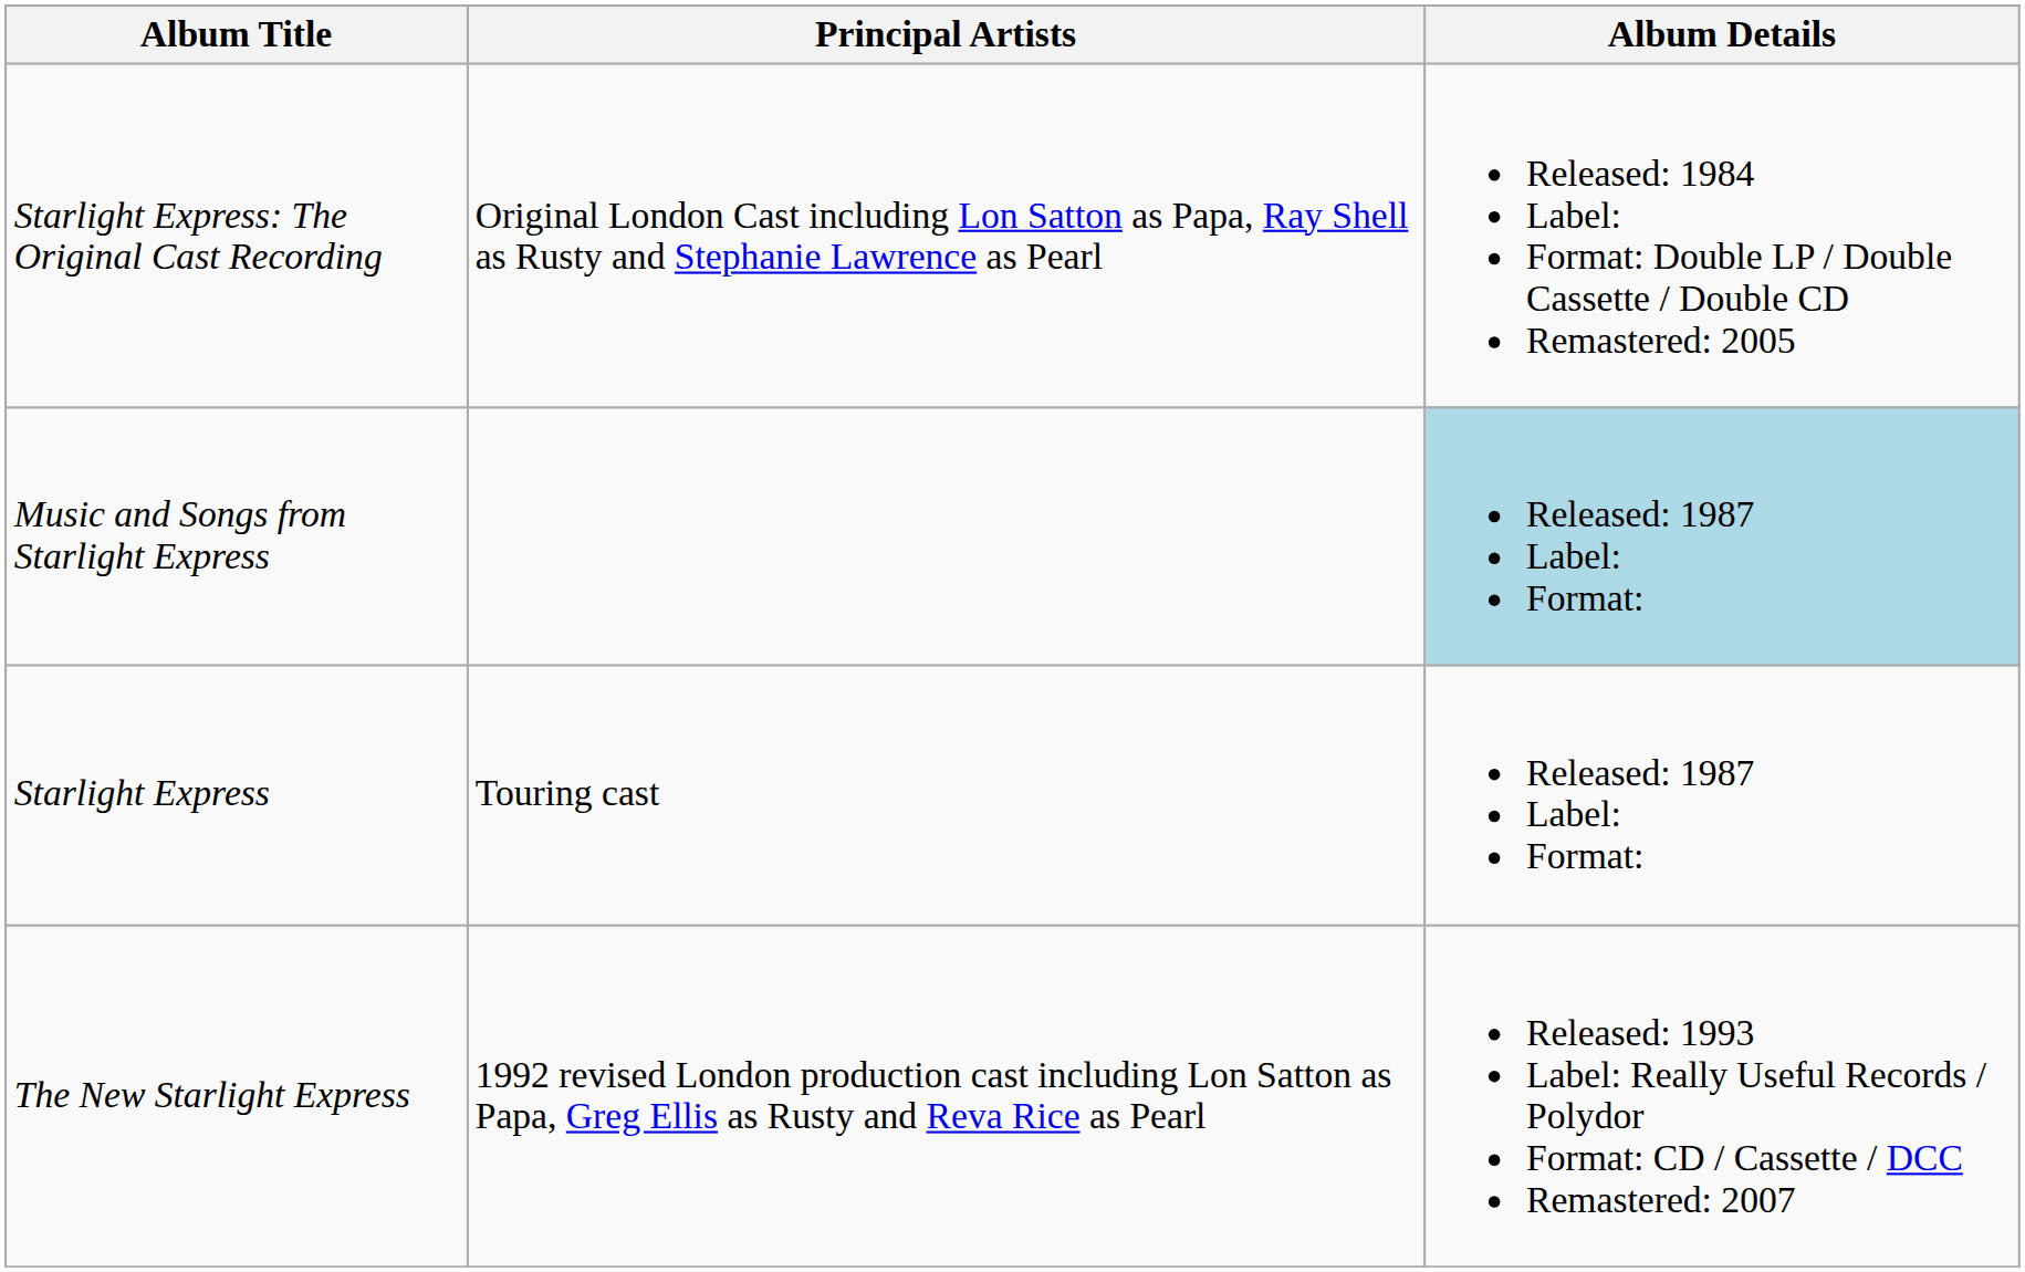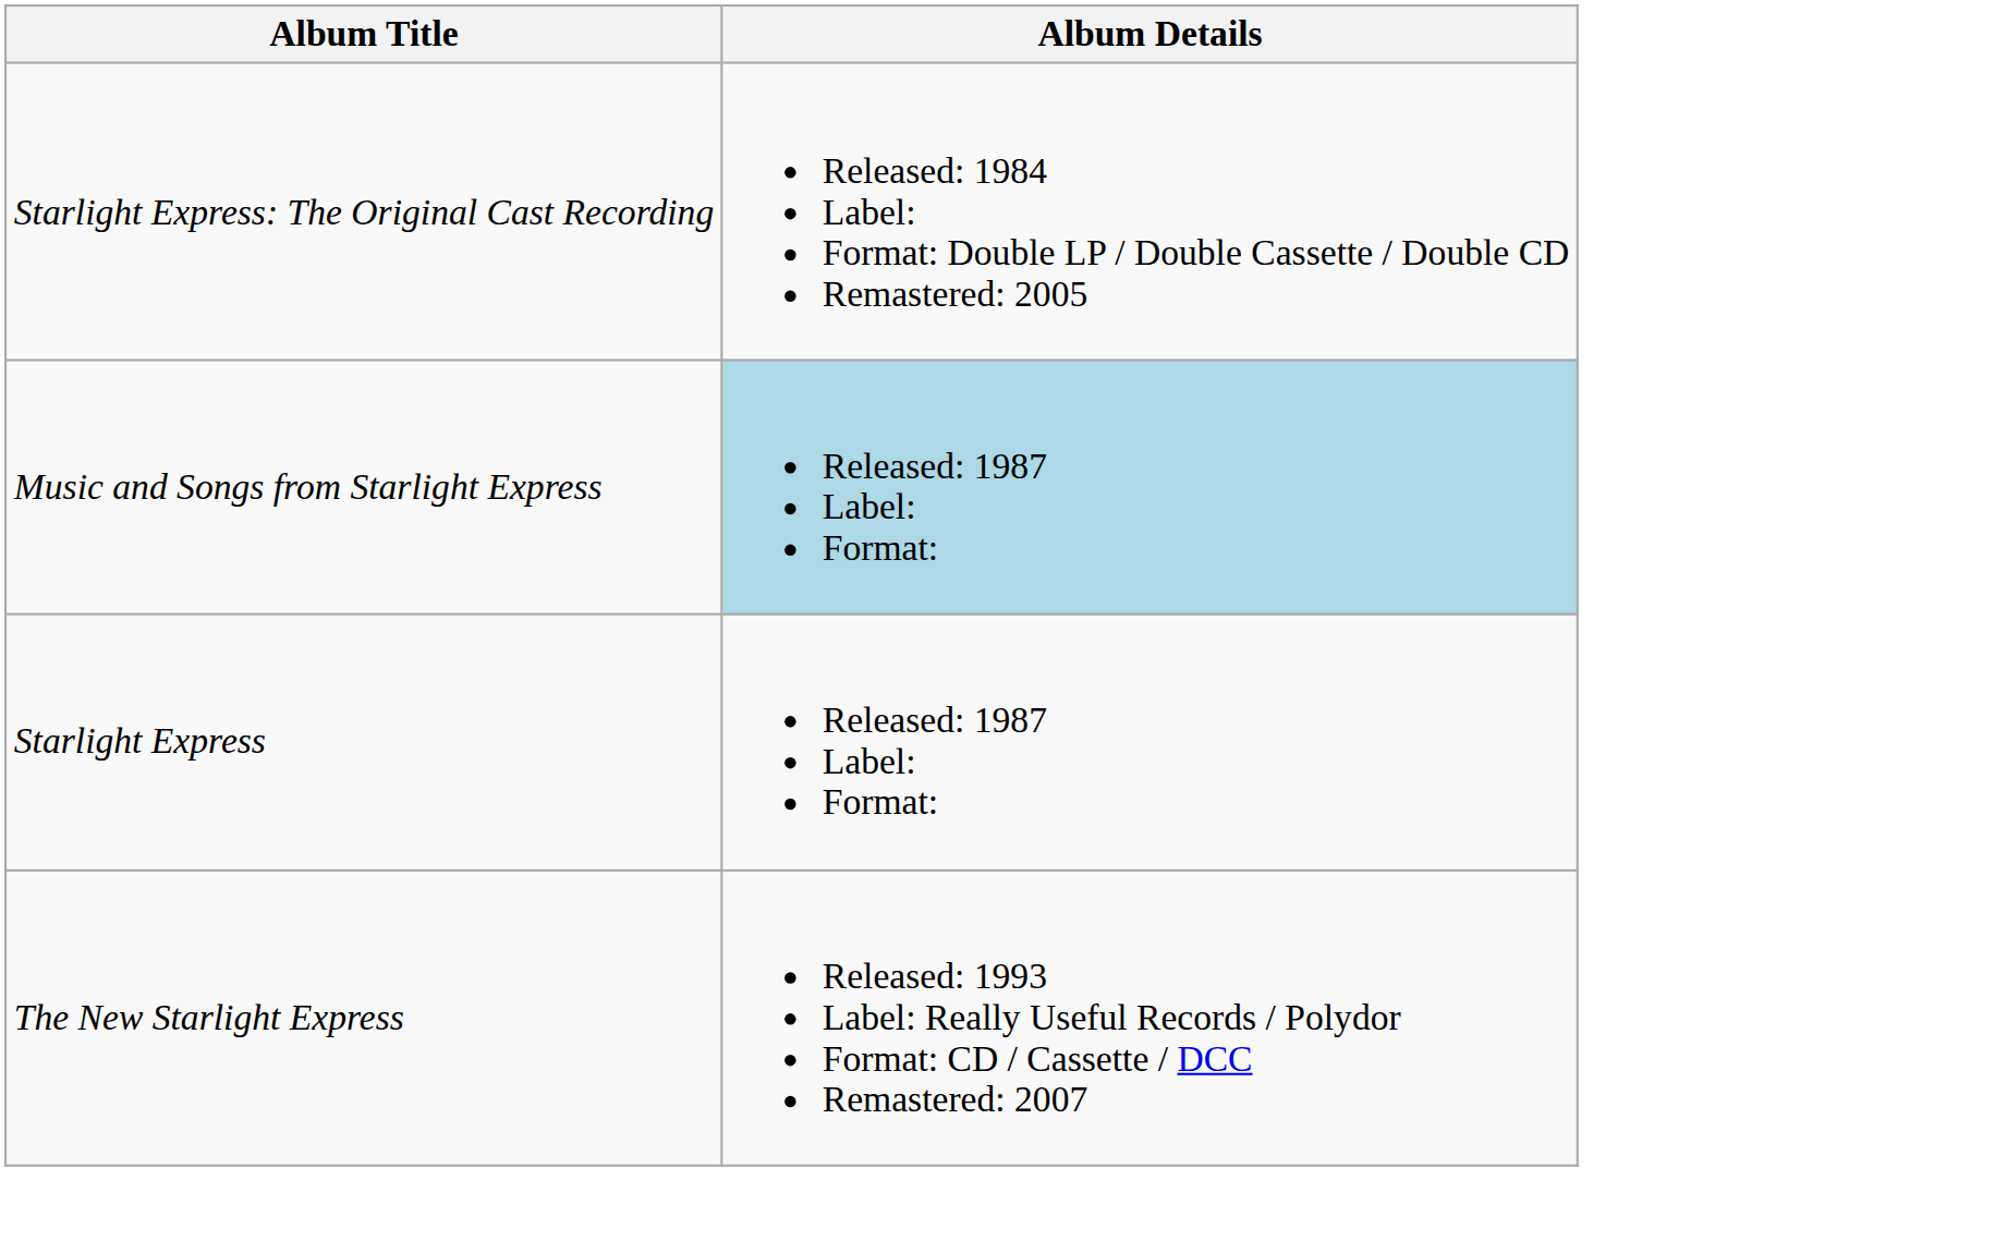- column: Principal Artists | Original London Cast including Lon Satton as Papa, Ray Shell as Rusty and Stephanie Lawrence as Pearl | Touring cast | 1992 revised London production cast including Lon Satton as Papa, Greg Ellis as Rusty and Reva Rice as Pearl
